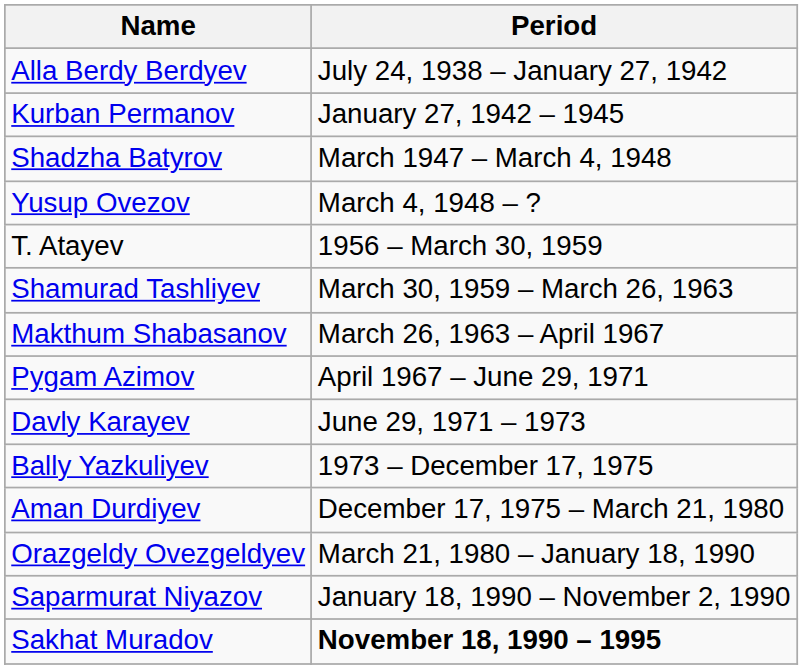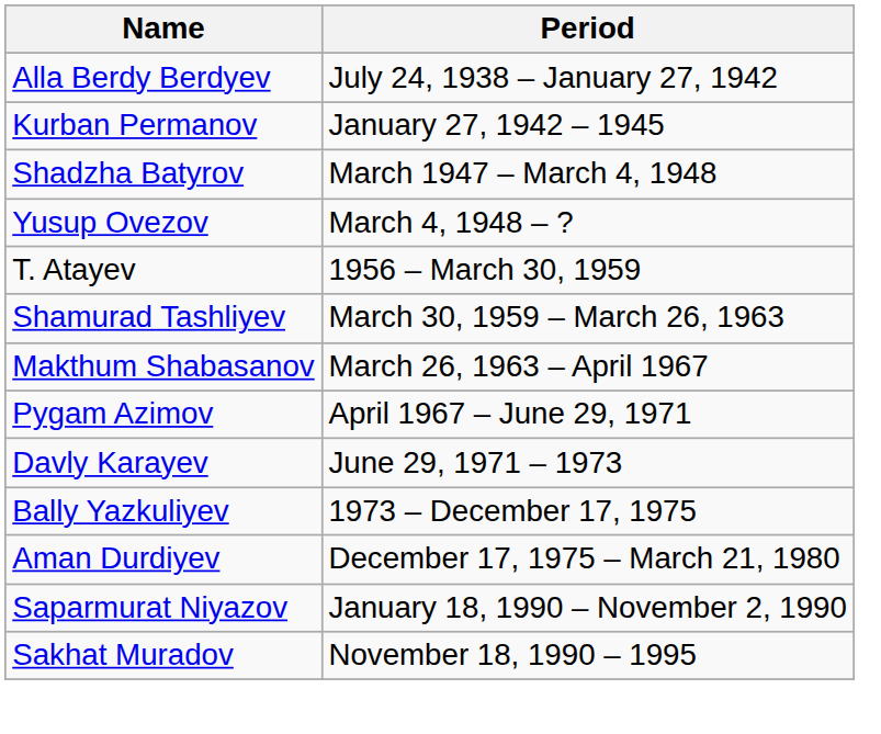- row: Orazgeldy Ovezgeldyev | March 21, 1980 – January 18, 1990
Sakhat Muradov | Period: bold -> normal
